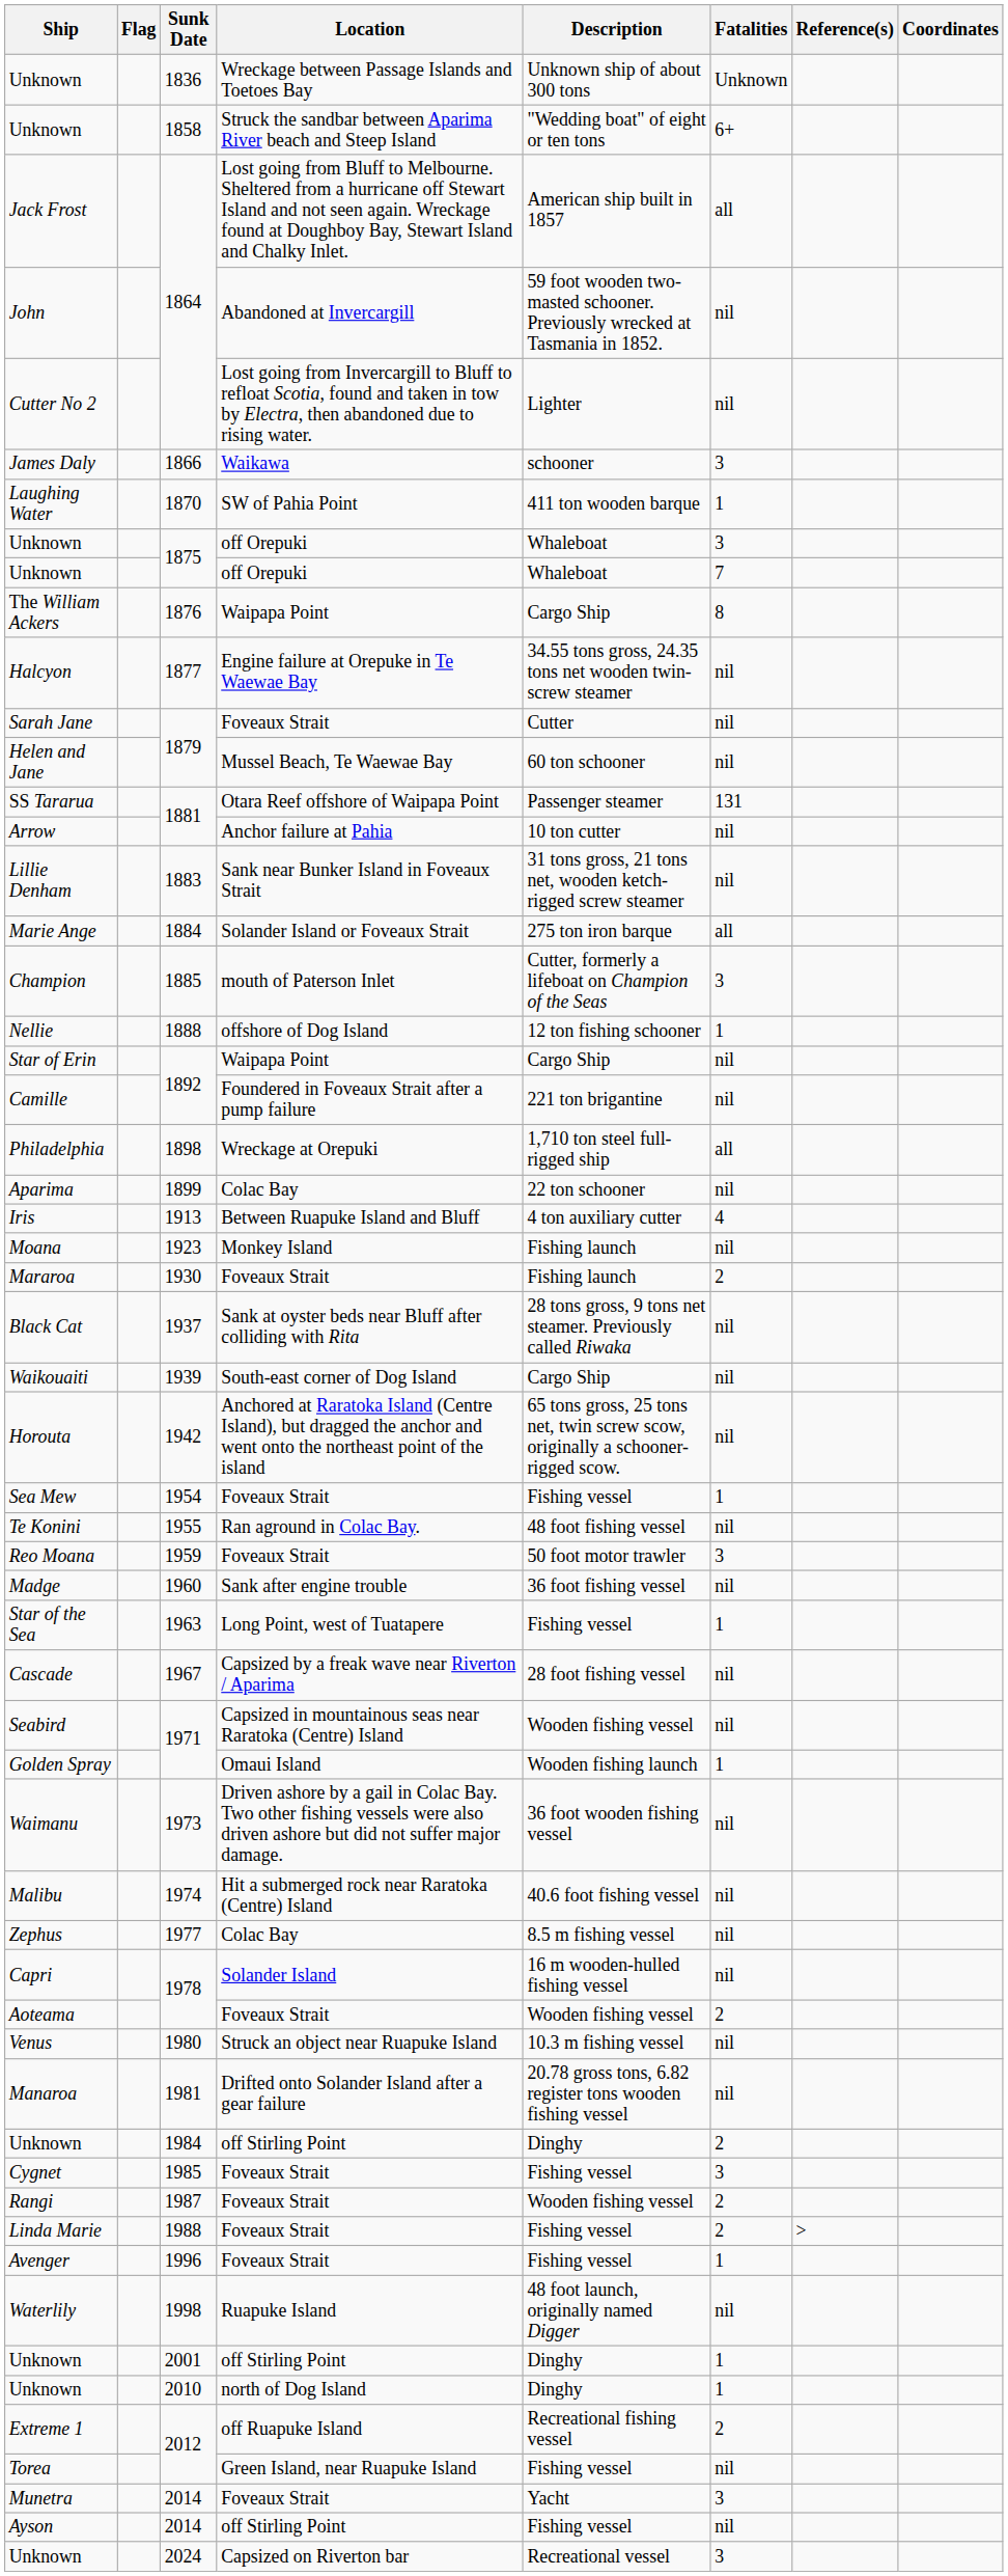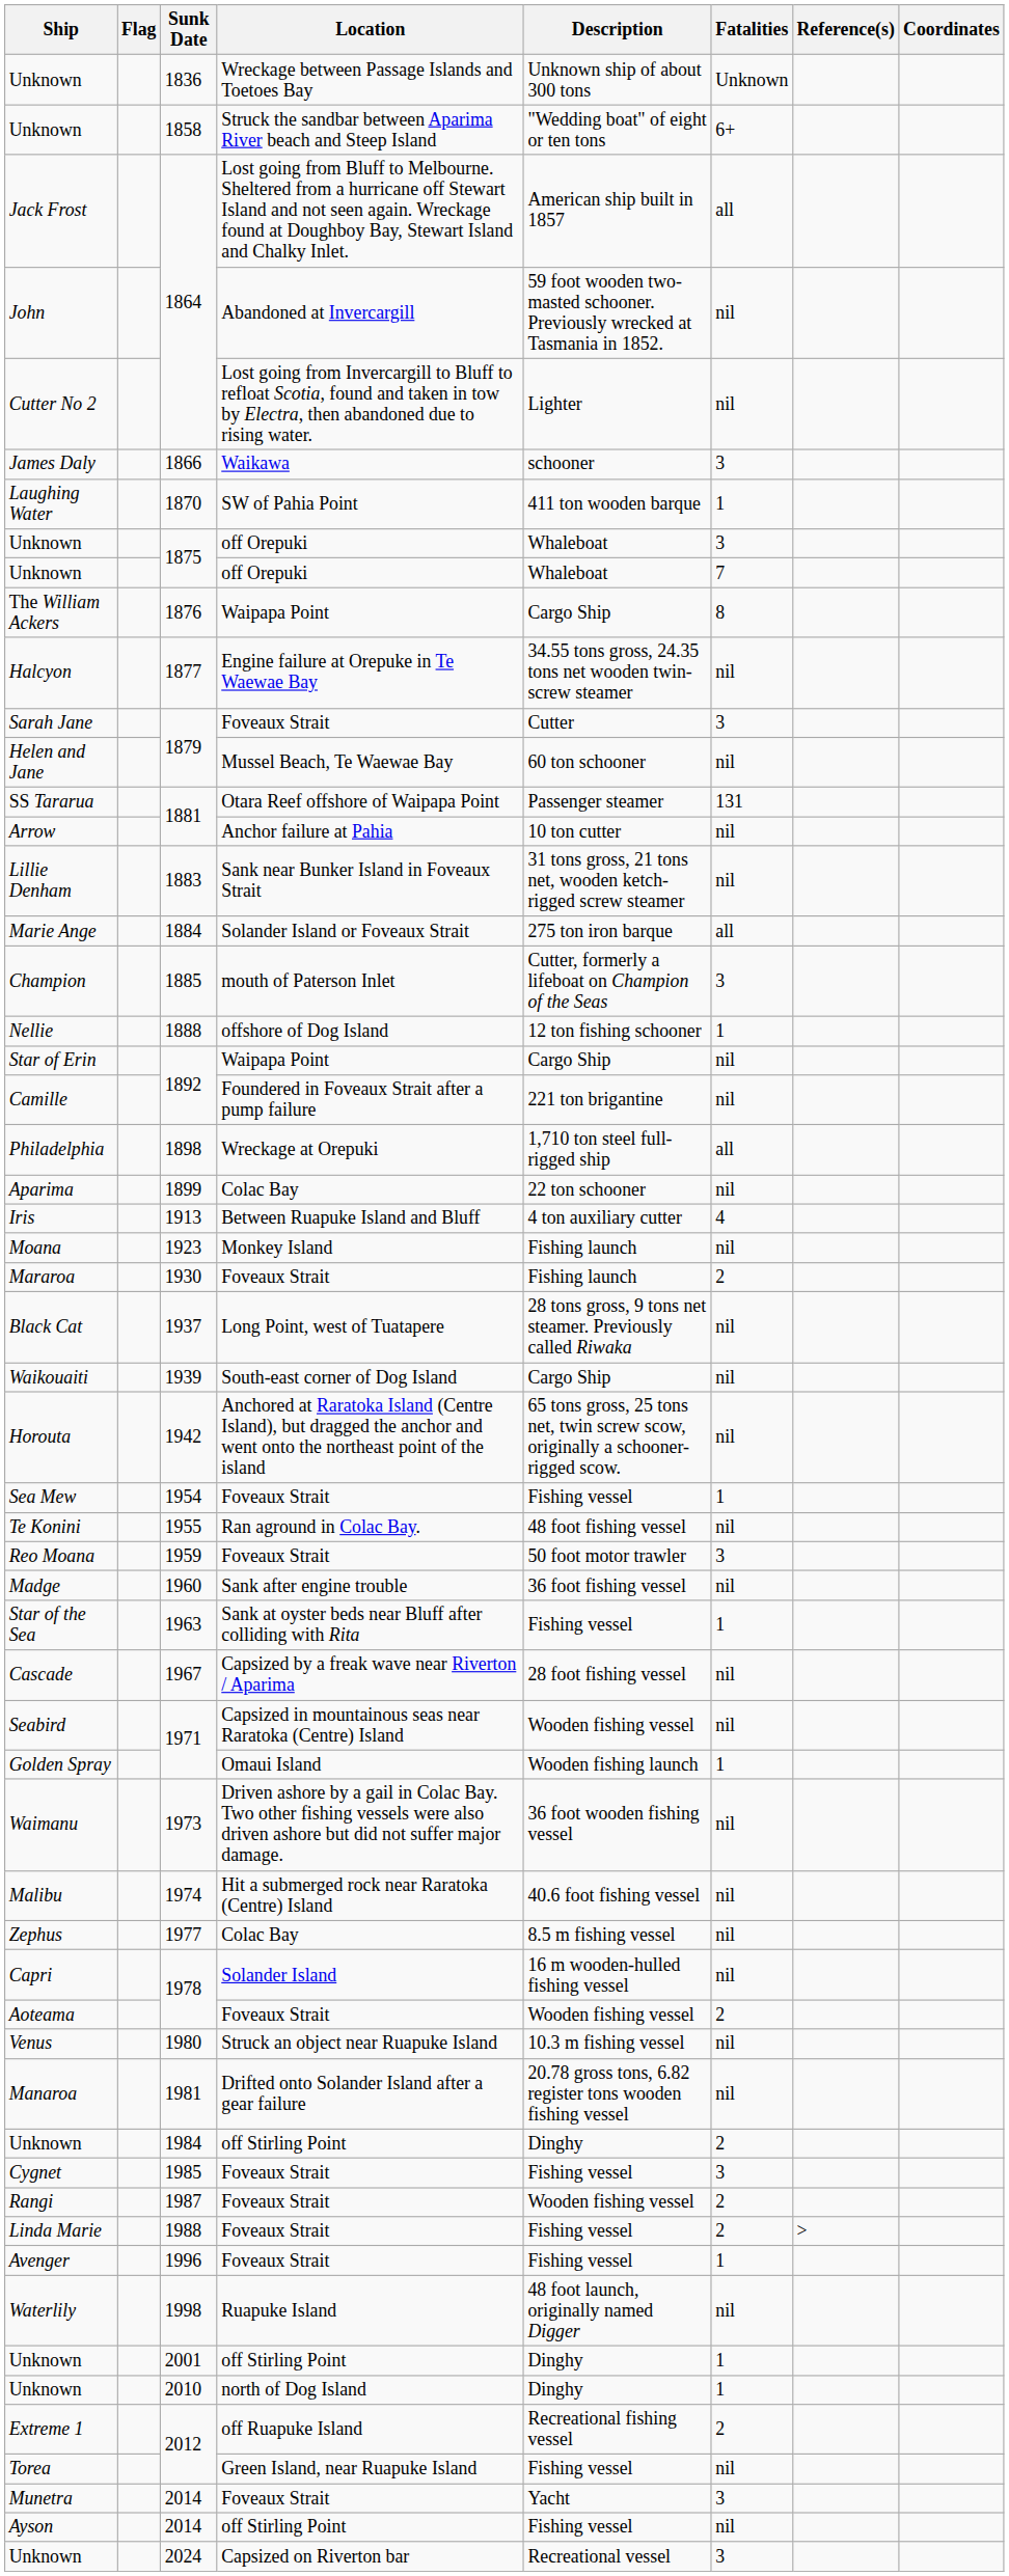Sarah Jane | Fatalities: nil -> 3
Black Cat | Location: Sank at oyster beds near Bluff after colliding with Rita -> Long Point, west of Tuatapere
Star of the Sea | Location: Long Point, west of Tuatapere -> Sank at oyster beds near Bluff after colliding with Rita
